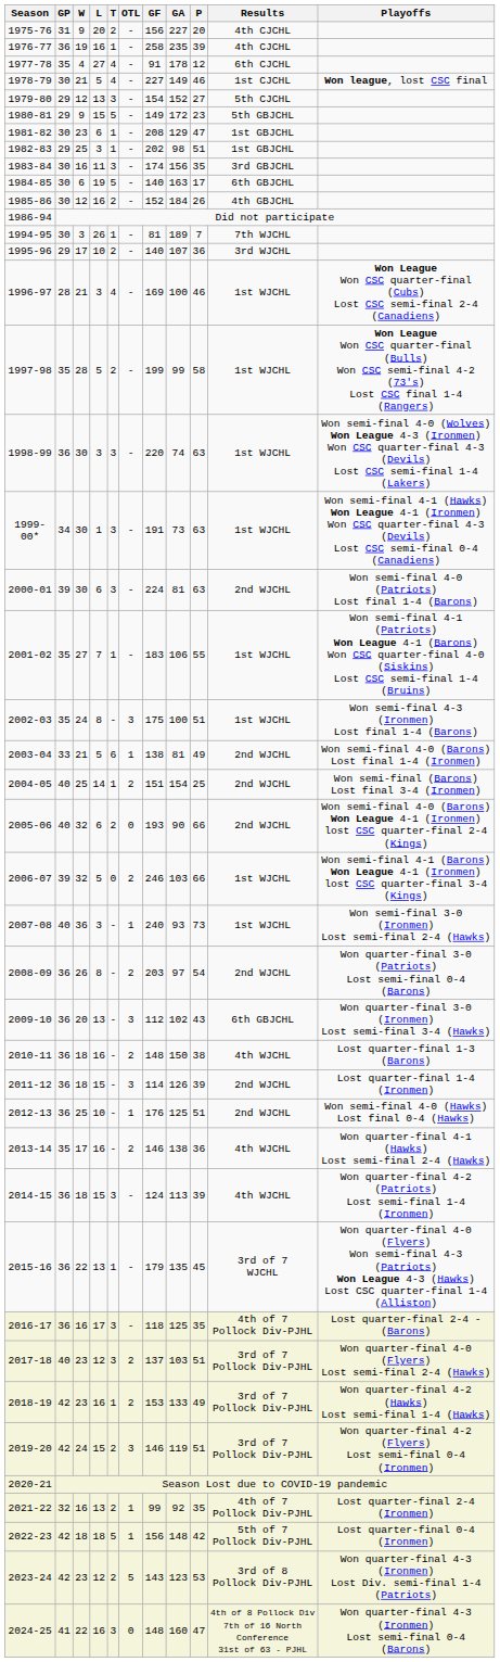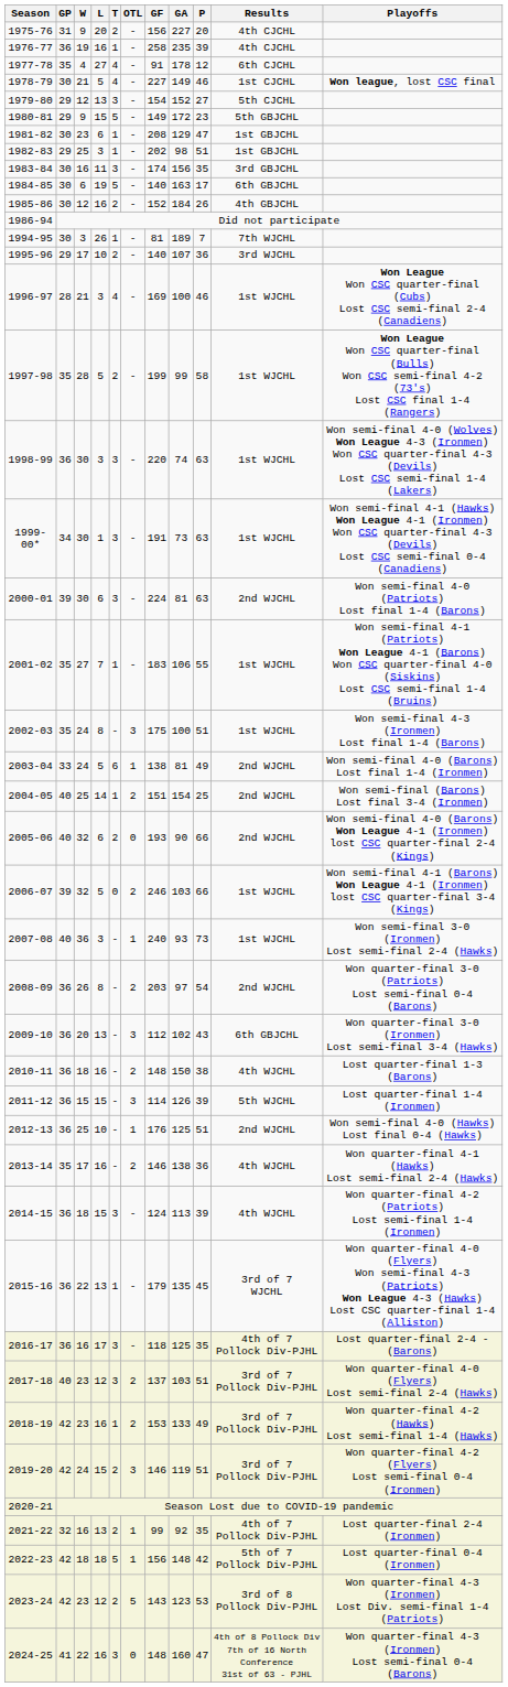2003-04 | W: 21 -> 24
2011-12 | W: 18 -> 15
2011-12 | Results: 2nd WJCHL -> 5th WJCHL
